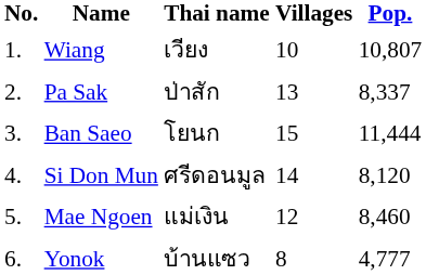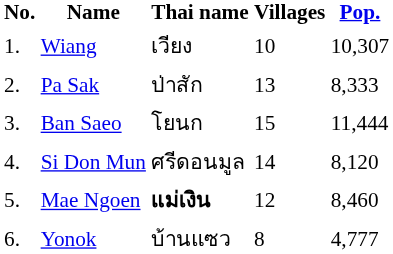Wiang | Pop.: 10,807 -> 10,307
Pa Sak | Pop.: 8,337 -> 8,333
Mae Ngoen | Thai name: normal -> bold
